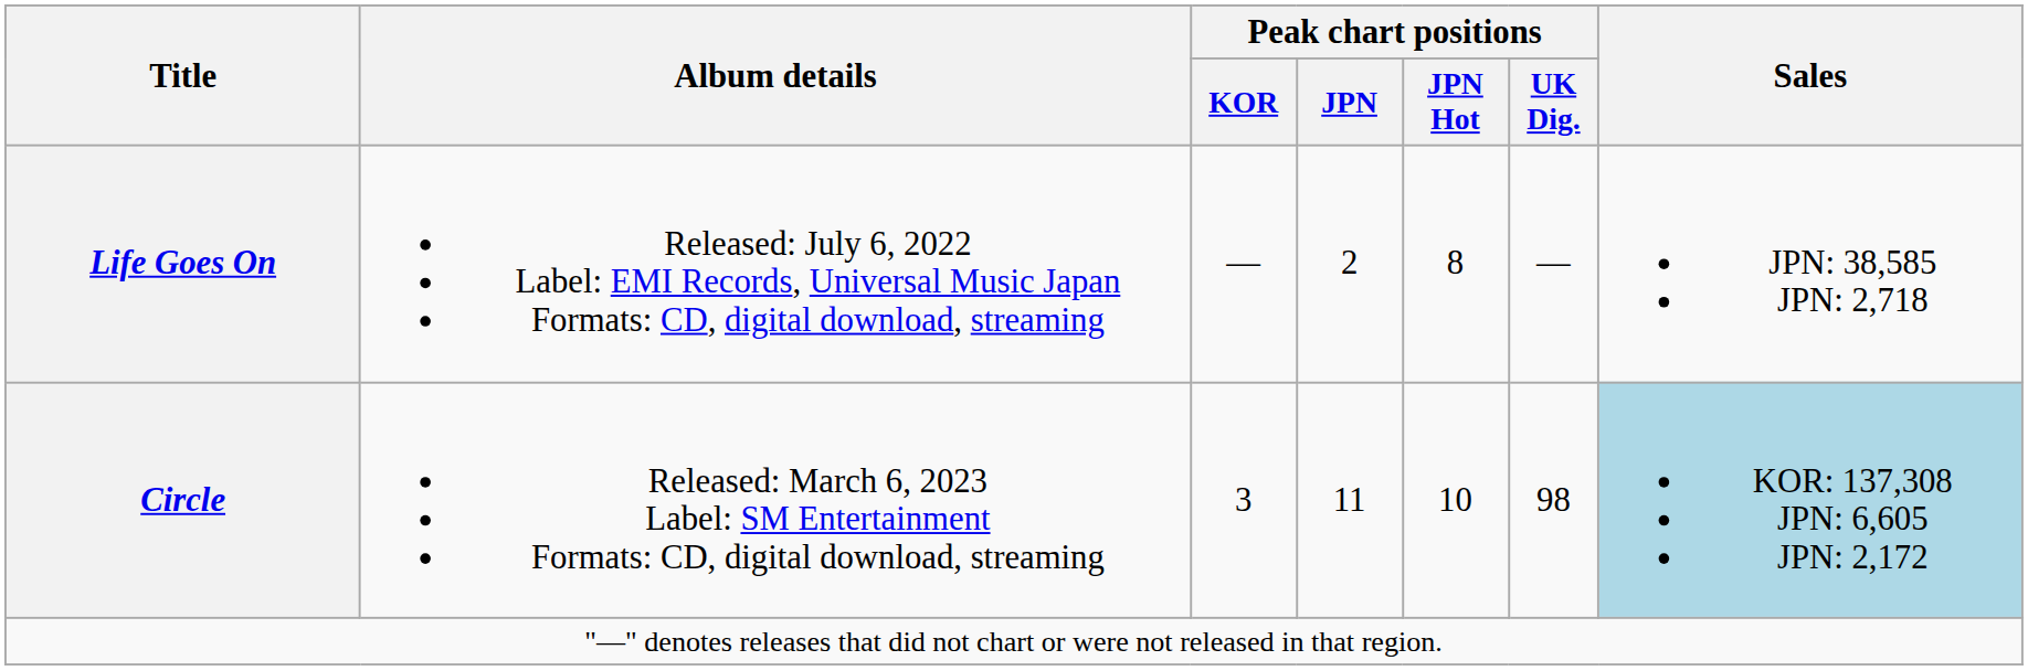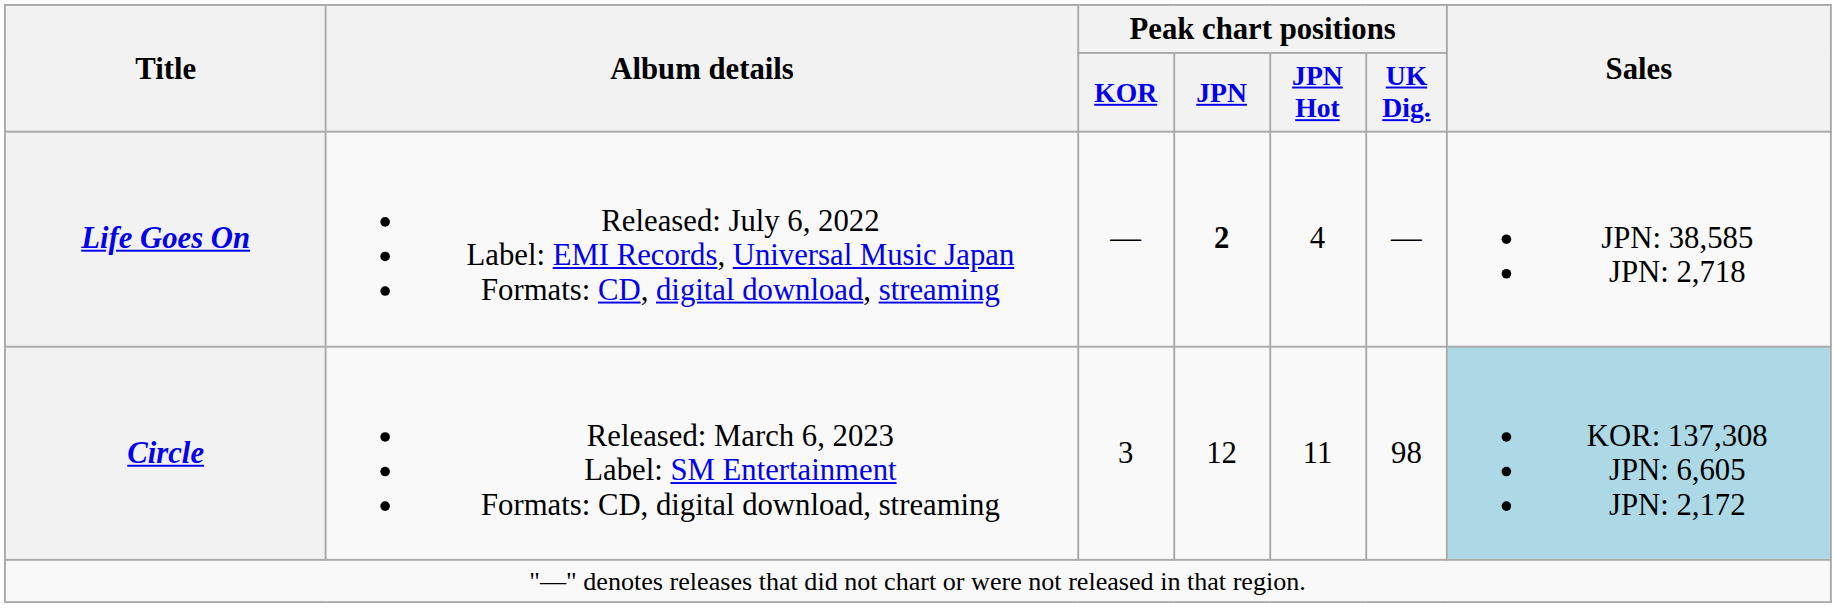Life Goes On | Peak chart positions / JPN: normal -> bold
Life Goes On | Peak chart positions / JPN Hot: 8 -> 4
Circle | Peak chart positions / JPN: 11 -> 12
Circle | Peak chart positions / JPN Hot: 10 -> 11
